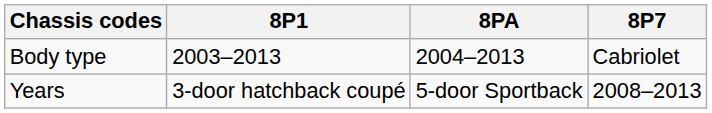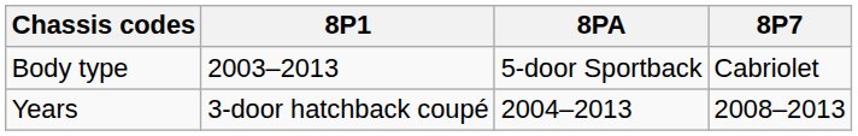Body type | 8PA: 2004–2013 -> 5-door Sportback
Years | 8PA: 5-door Sportback -> 2004–2013
